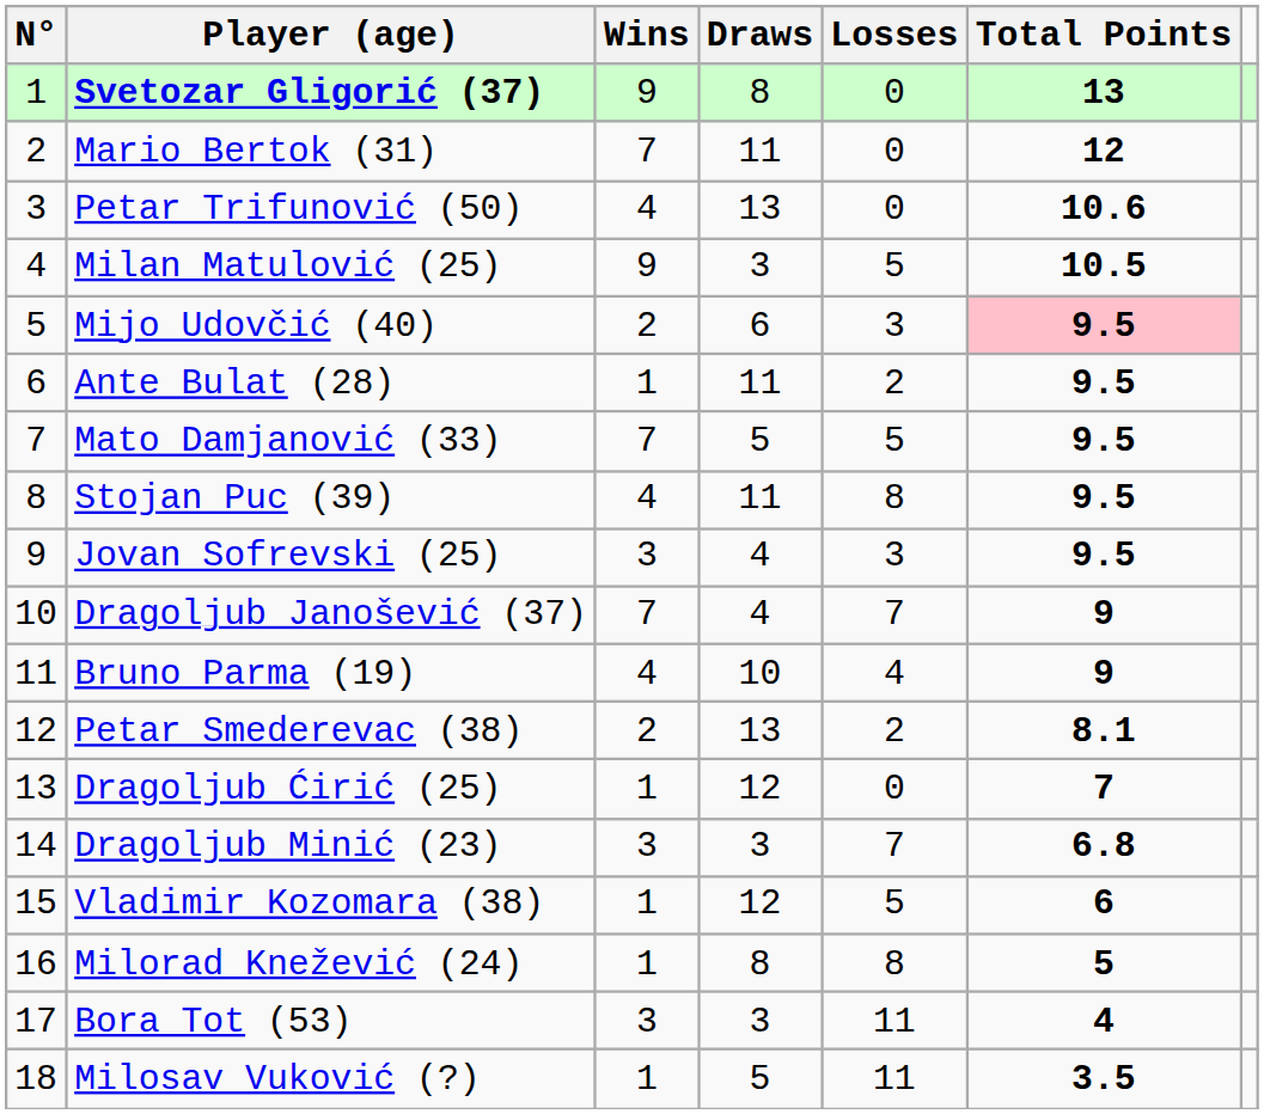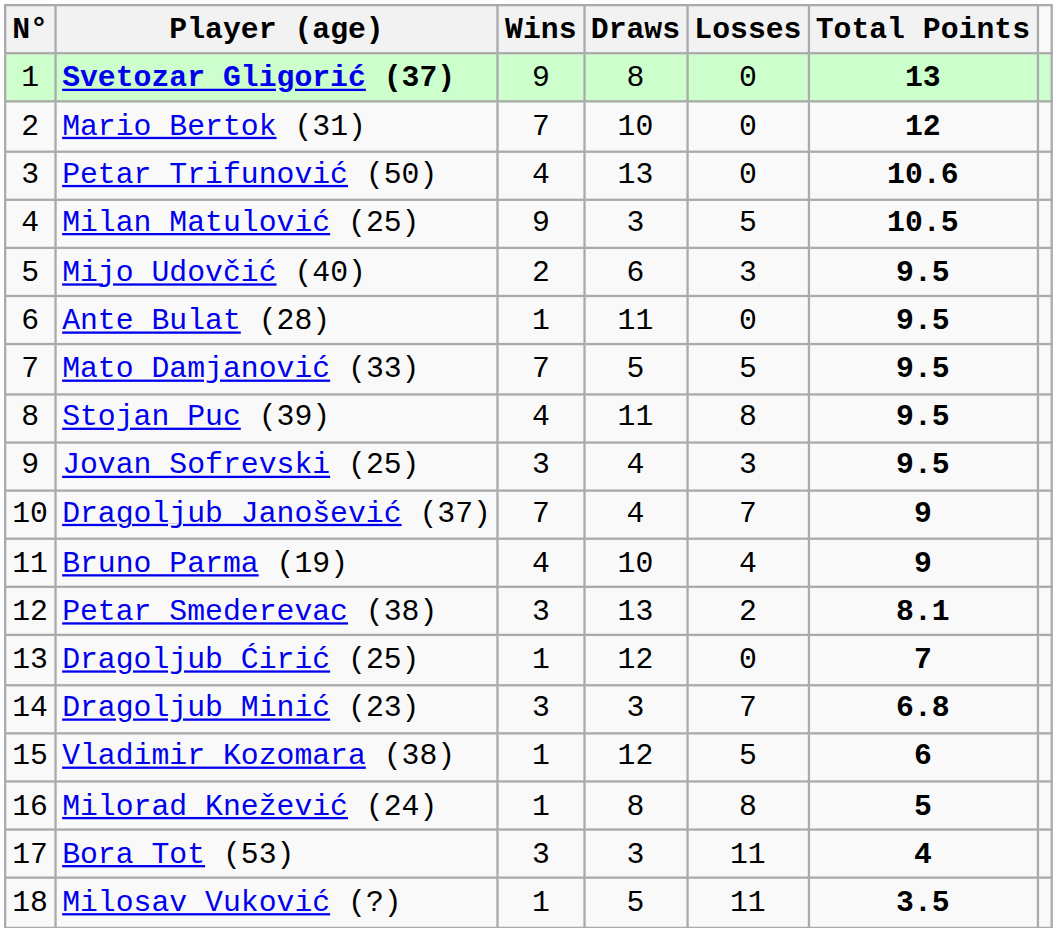Mario Bertok (31) | Draws: 11 -> 10
Mijo Udovčić (40) | Total Points: pink background -> no background
Ante Bulat (28) | Losses: 2 -> 0
Petar Smederevac (38) | Wins: 2 -> 3
